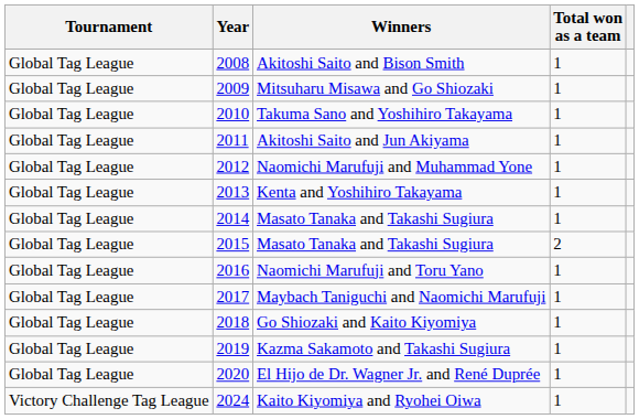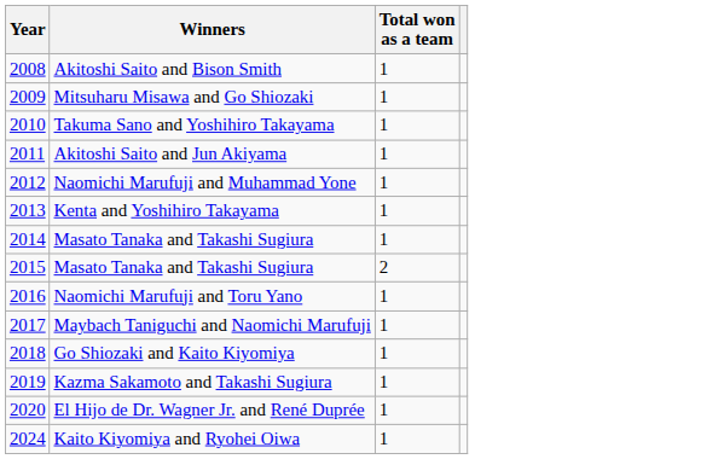- column: Tournament | Global Tag League | Global Tag League | Global Tag League | Global Tag League | Global Tag League | Global Tag League | Global Tag League | Global Tag League | Global Tag League | Global Tag League | Global Tag League | Global Tag League | Global Tag League | Victory Challenge Tag League
